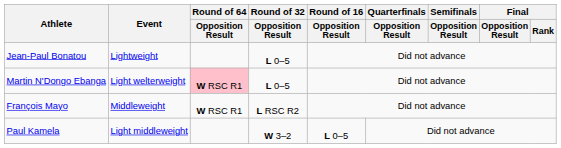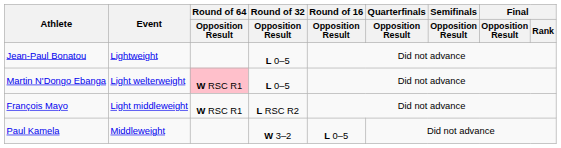François Mayo | Event: Middleweight -> Light middleweight
Paul Kamela | Event: Light middleweight -> Middleweight
